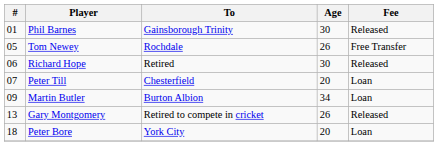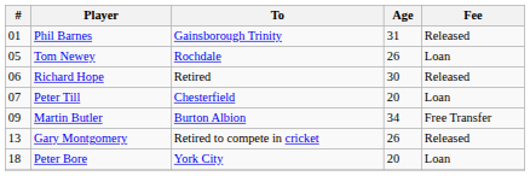Phil Barnes | Age: 30 -> 31
Tom Newey | Fee: Free Transfer -> Loan
Martin Butler | Fee: Loan -> Free Transfer
